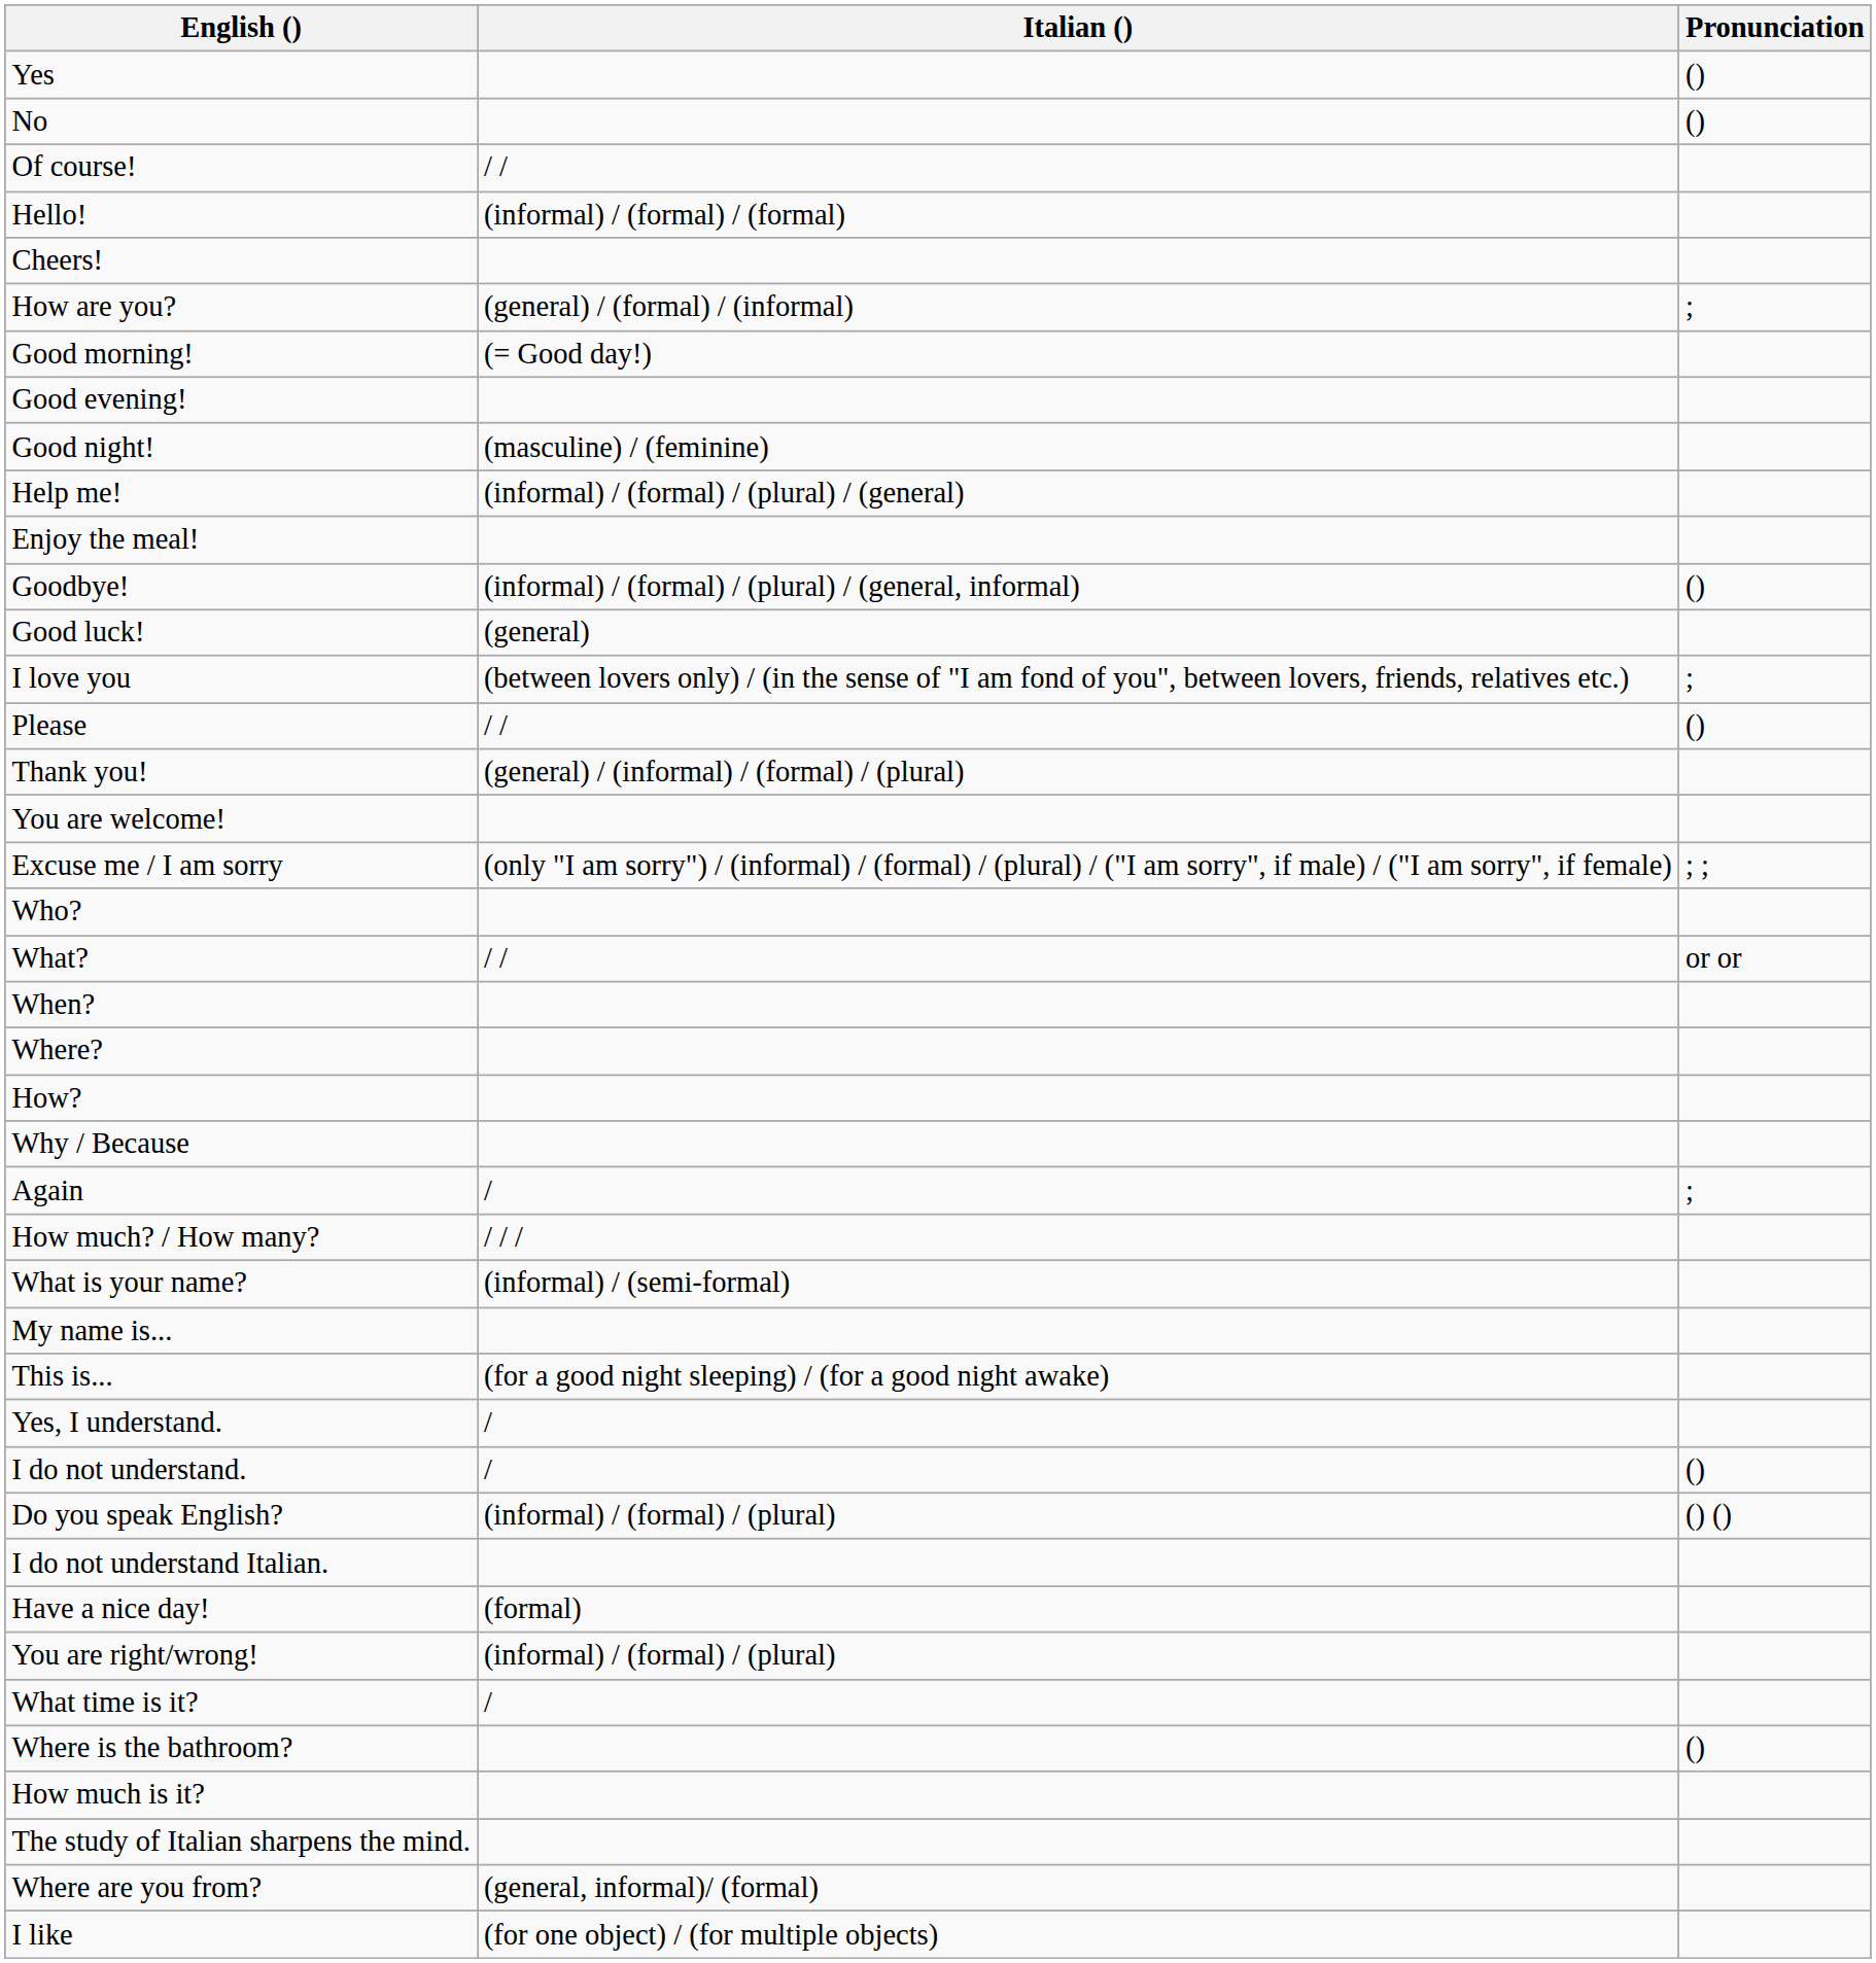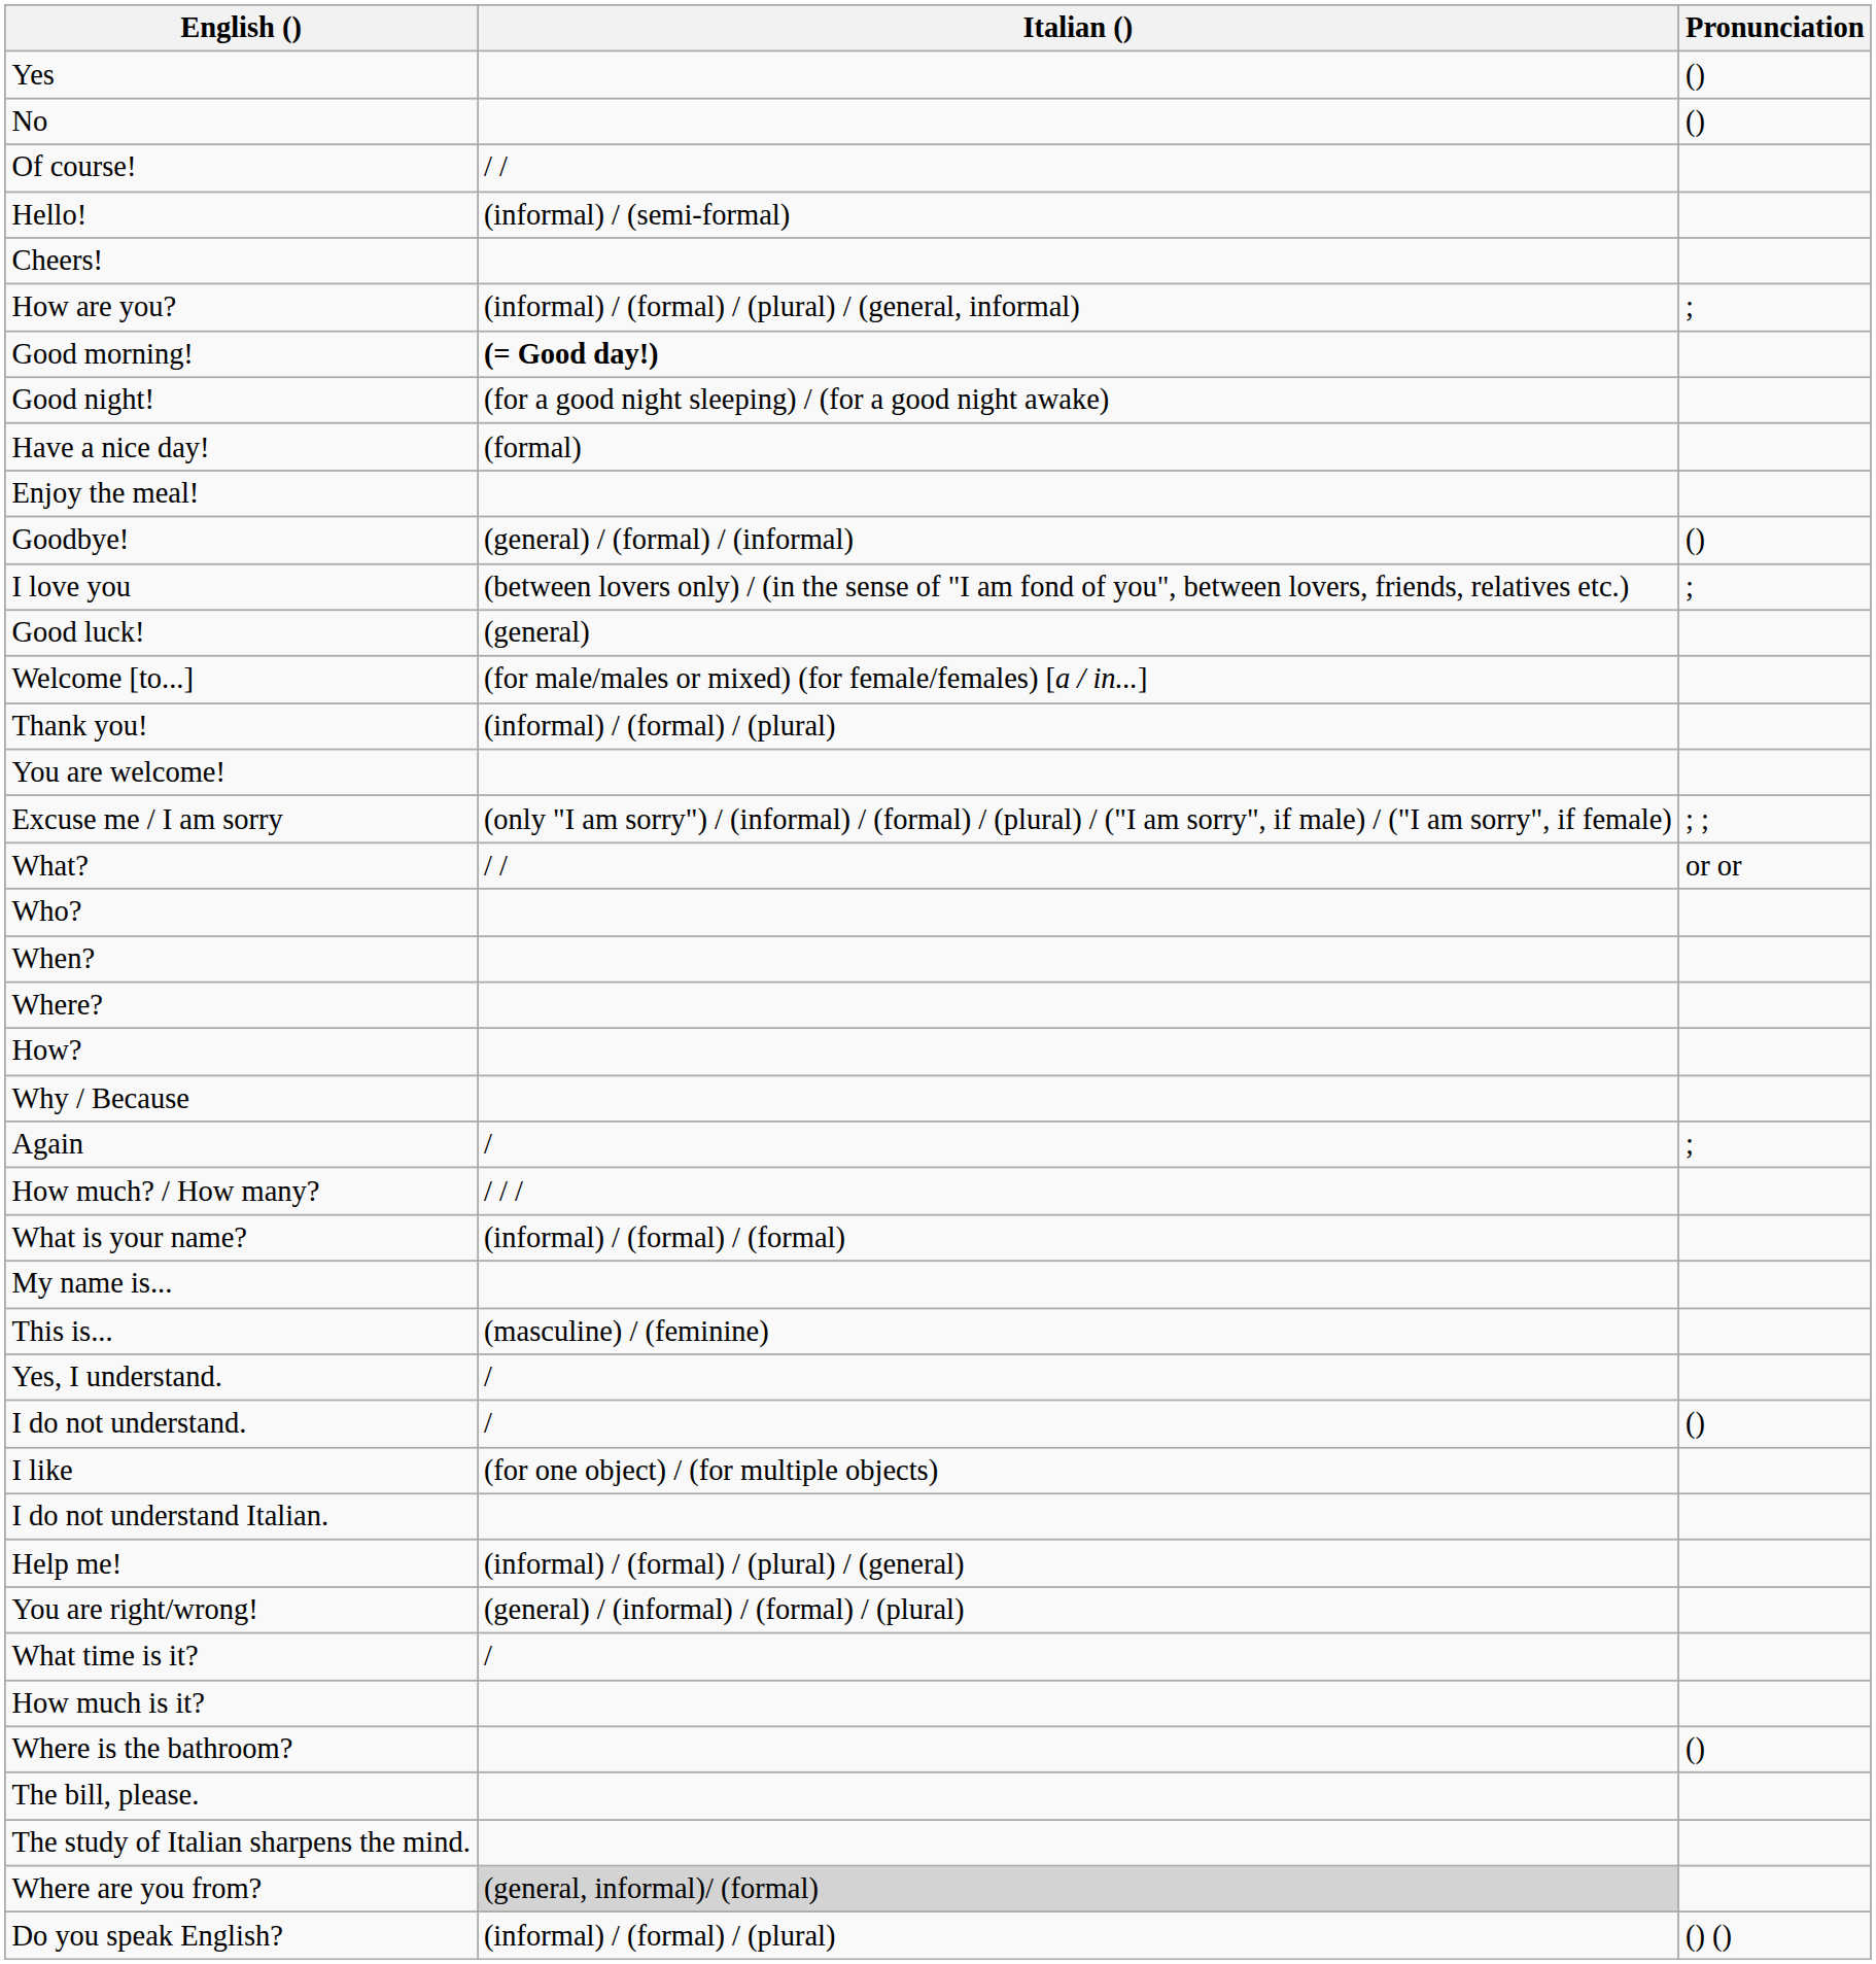Hello! | Italian (): (informal) / (formal) / (formal) -> (informal) / (semi-formal)
How are you? | Italian (): (general) / (formal) / (informal) -> (informal) / (formal) / (plural) / (general, informal)
Good morning! | Italian (): normal -> bold
- row: Good evening!
Good night! | Italian (): (masculine) / (feminine) -> (for a good night sleeping) / (for a good night awake)
rows swapped: Have a nice day! <-> Help me!
Goodbye! | Italian (): (informal) / (formal) / (plural) / (general, informal) -> (general) / (formal) / (informal)
rows swapped: Good luck! <-> I love you
+ row: Welcome [to...] | (for male/males or mixed) (for female/females) [a / in...]
- row: Please | / / | ()
Thank you! | Italian (): (general) / (informal) / (formal) / (plural) -> (informal) / (formal) / (plural)
rows swapped: Who? <-> What?
What is your name? | Italian (): (informal) / (semi-formal) -> (informal) / (formal) / (formal)
This is... | Italian (): (for a good night sleeping) / (for a good night awake) -> (masculine) / (feminine)
rows swapped: Do you speak English? <-> I like
You are right/wrong! | Italian (): (informal) / (formal) / (plural) -> (general) / (informal) / (formal) / (plural)
rows swapped: Where is the bathroom? <-> How much is it?
+ row: The bill, please.
Where are you from? | Italian (): no background -> lightgrey background
